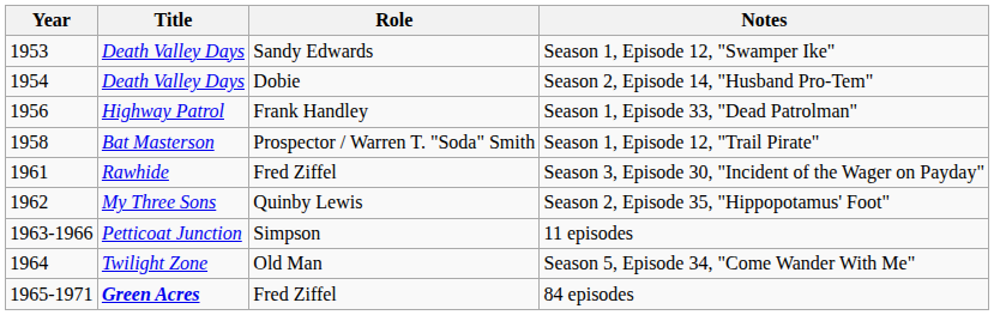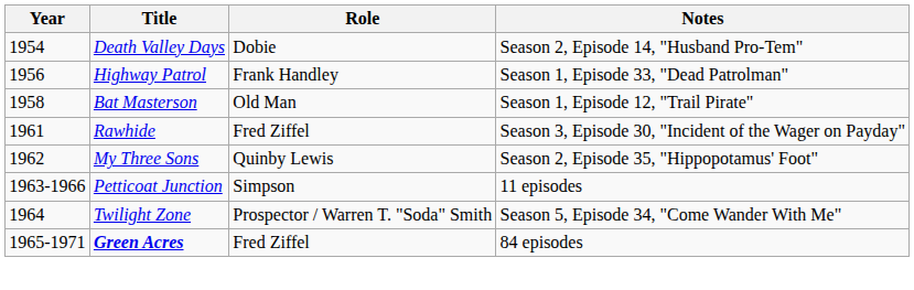- row: 1953 | Death Valley Days | Sandy Edwards | Season 1, Episode 12, "Swamper Ike"
Season 1, Episode 12, "Trail Pirate" | Role: Prospector / Warren T. "Soda" Smith -> Old Man
Season 5, Episode 34, "Come Wander With Me" | Role: Old Man -> Prospector / Warren T. "Soda" Smith
